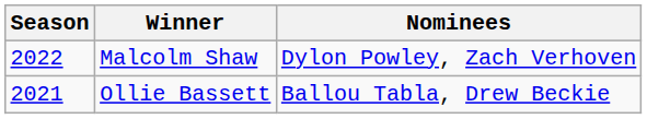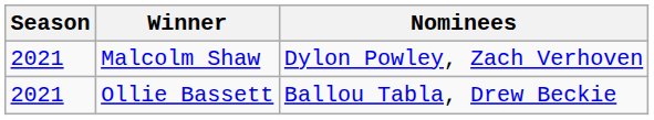Malcolm Shaw | Season: 2022 -> 2021
